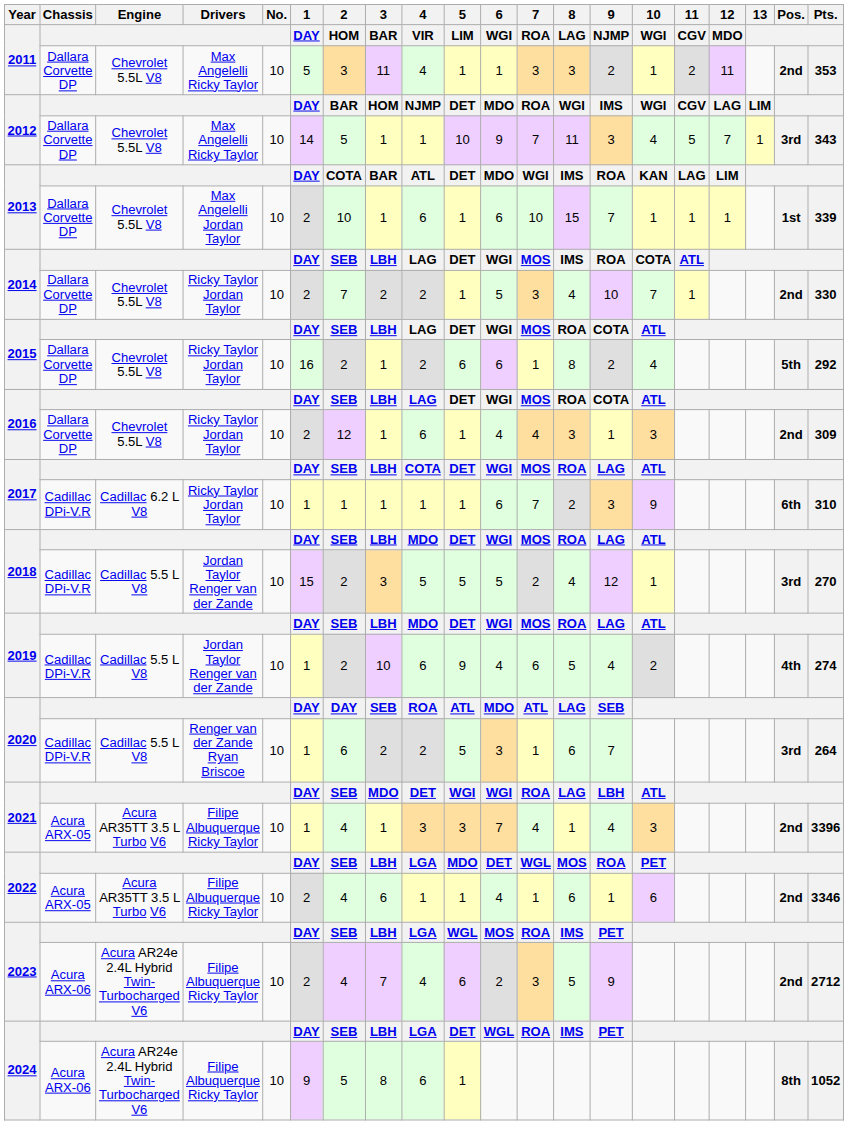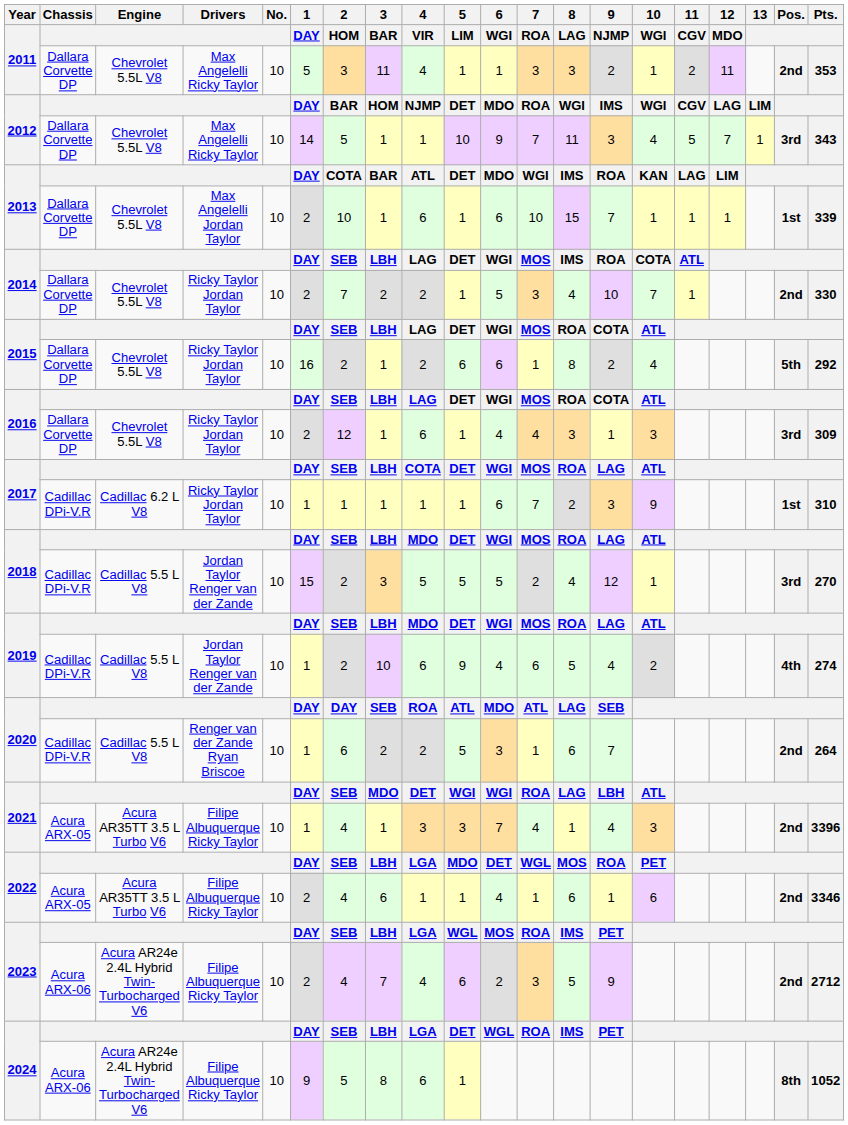2016 / Ricky Taylor Jordan Taylor | Pos.: 2nd -> 3rd
2017 / Ricky Taylor Jordan Taylor | Pos.: 6th -> 1st
2020 / Renger van der Zande Ryan Briscoe | Pos.: 3rd -> 2nd
